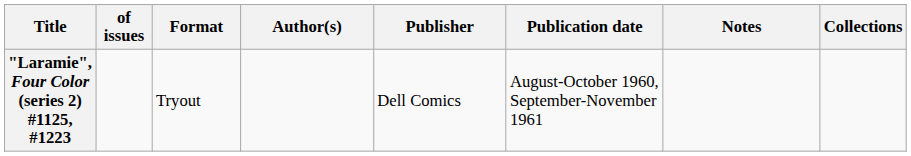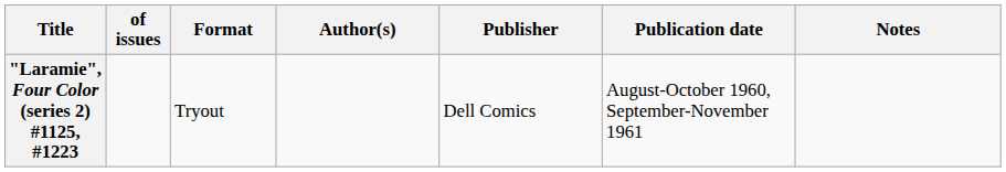- column: Collections
